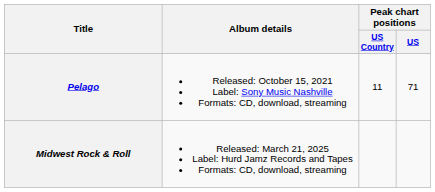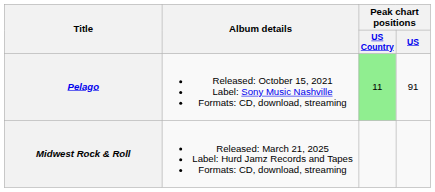Pelago | Peak chart positions / US Country: no background -> lightgreen background
Pelago | Peak chart positions / US: 71 -> 91
